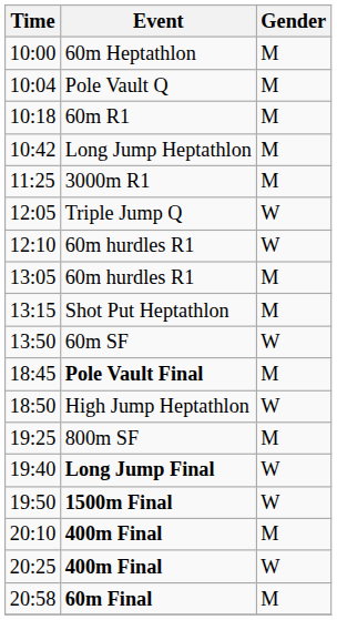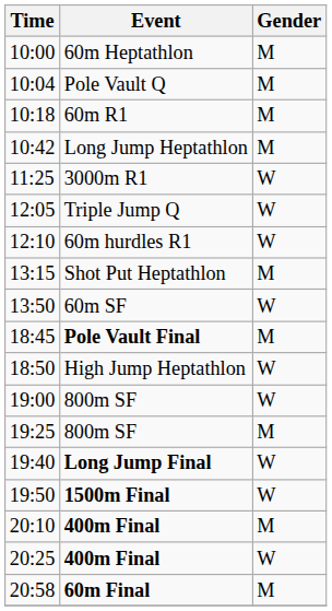11:25 | Gender: M -> W
- row: 13:05 | 60m hurdles R1 | M
+ row: 19:00 | 800m SF | W
